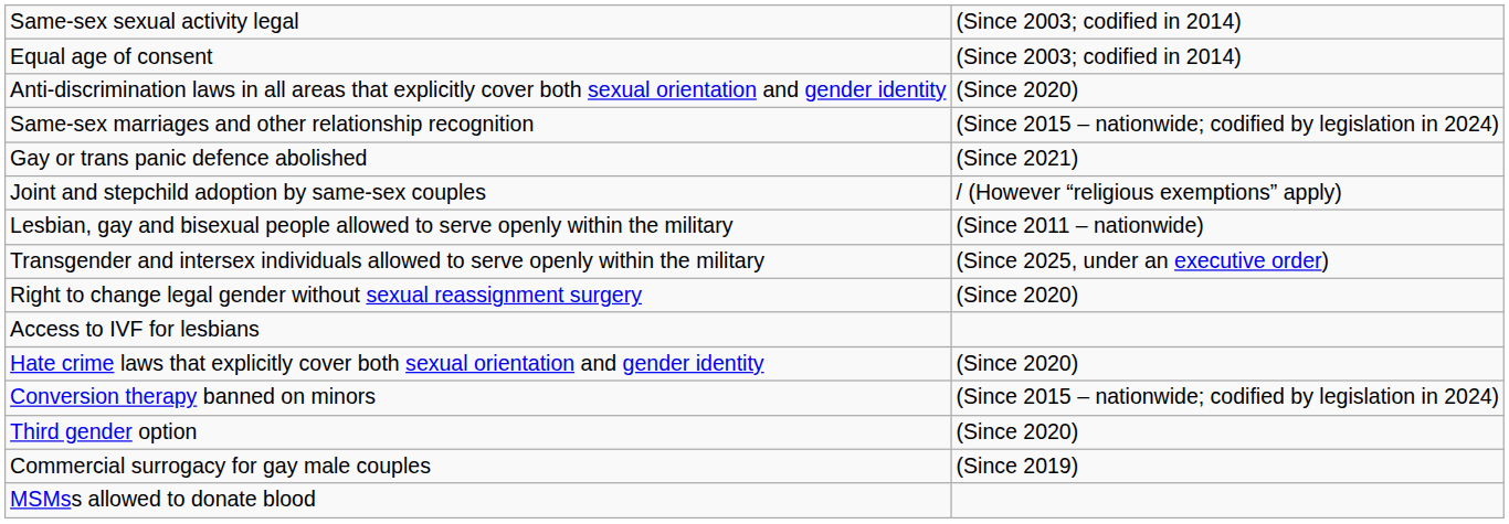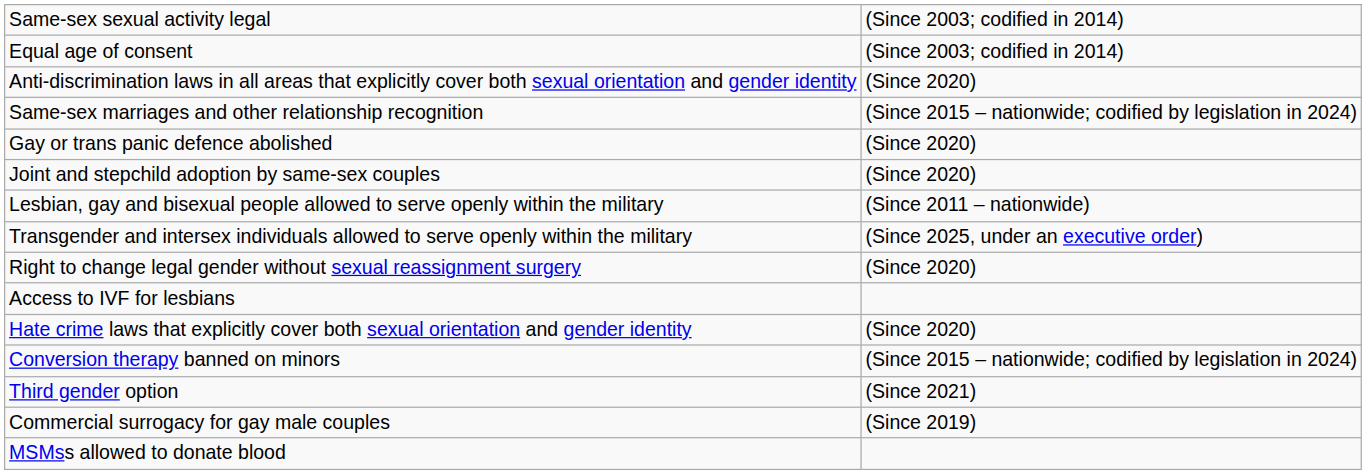Gay or trans panic defence abolished | column 2: (Since 2021) -> (Since 2020)
Joint and stepchild adoption by same-sex couples | column 2: / (However “religious exemptions” apply) -> (Since 2020)
Third gender option | column 2: (Since 2020) -> (Since 2021)
